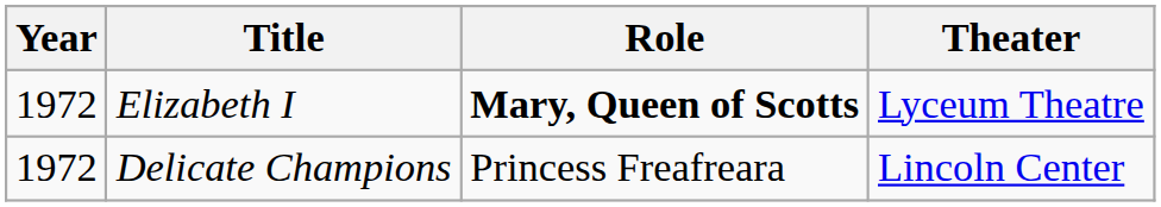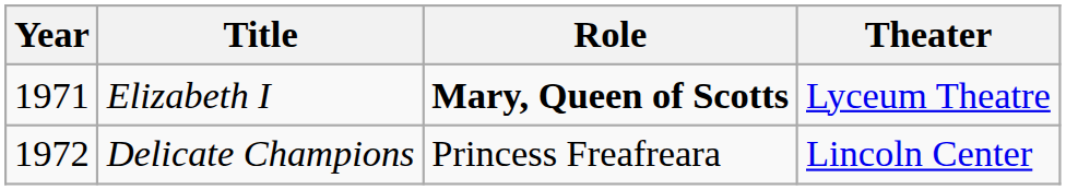Elizabeth I | Year: 1972 -> 1971
